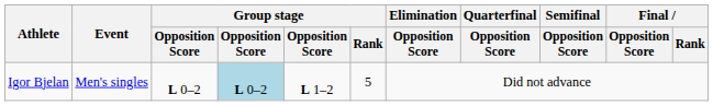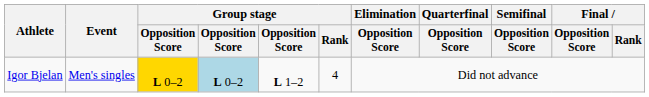Igor Bjelan | column 3: no background -> gold background
Igor Bjelan | Group stage / Rank: 5 -> 4
